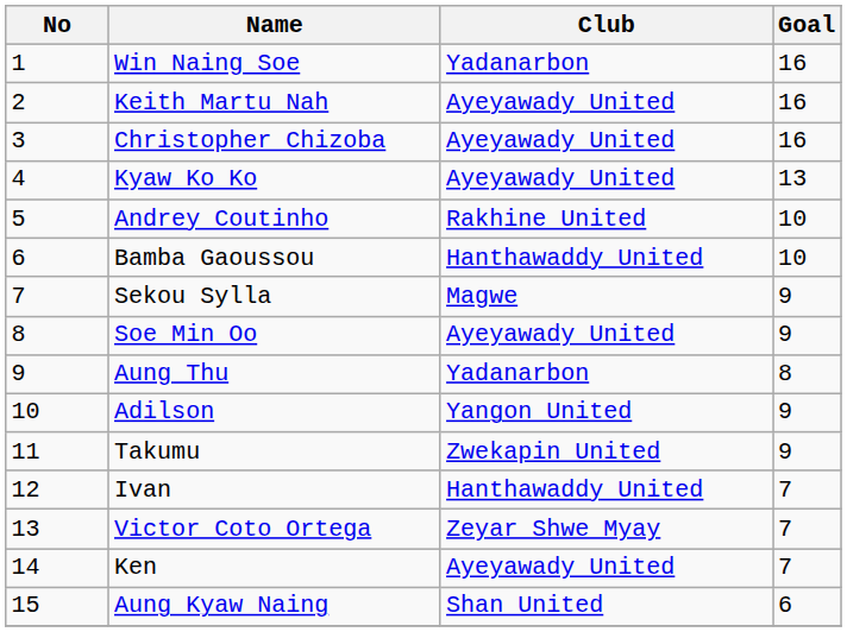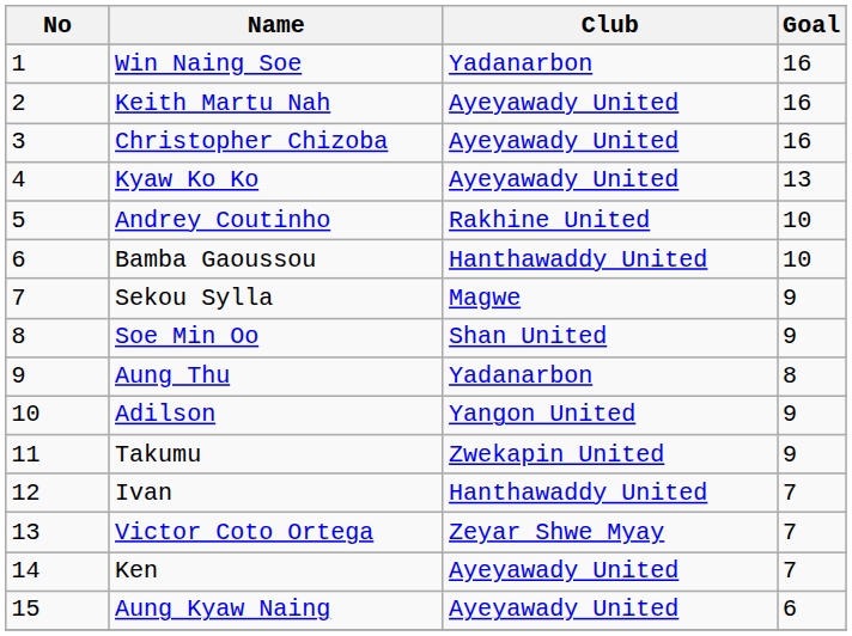Soe Min Oo | Club: Ayeyawady United -> Shan United
Aung Kyaw Naing | Club: Shan United -> Ayeyawady United
